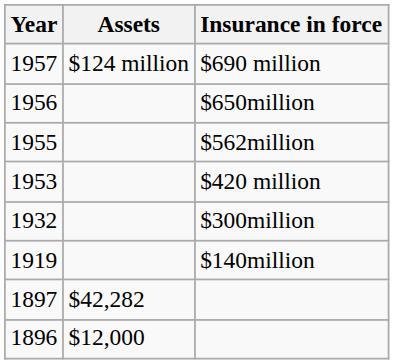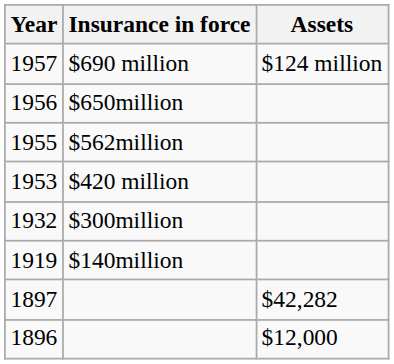columns swapped: Insurance in force <-> Assets
